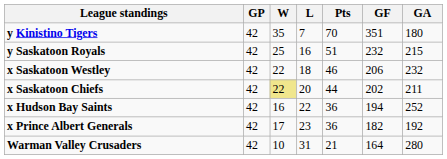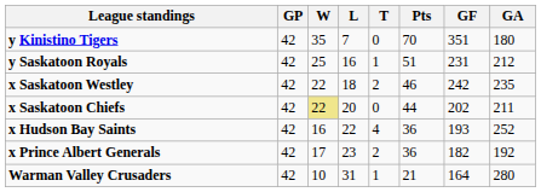+ column: T | 0 | 1 | 2 | 0 | 4 | 2 | 1
y Saskatoon Royals | GF: 232 -> 231
y Saskatoon Royals | GA: 215 -> 212
x Saskatoon Westley | GF: 206 -> 242
x Saskatoon Westley | GA: 232 -> 235
x Hudson Bay Saints | GF: 194 -> 193
